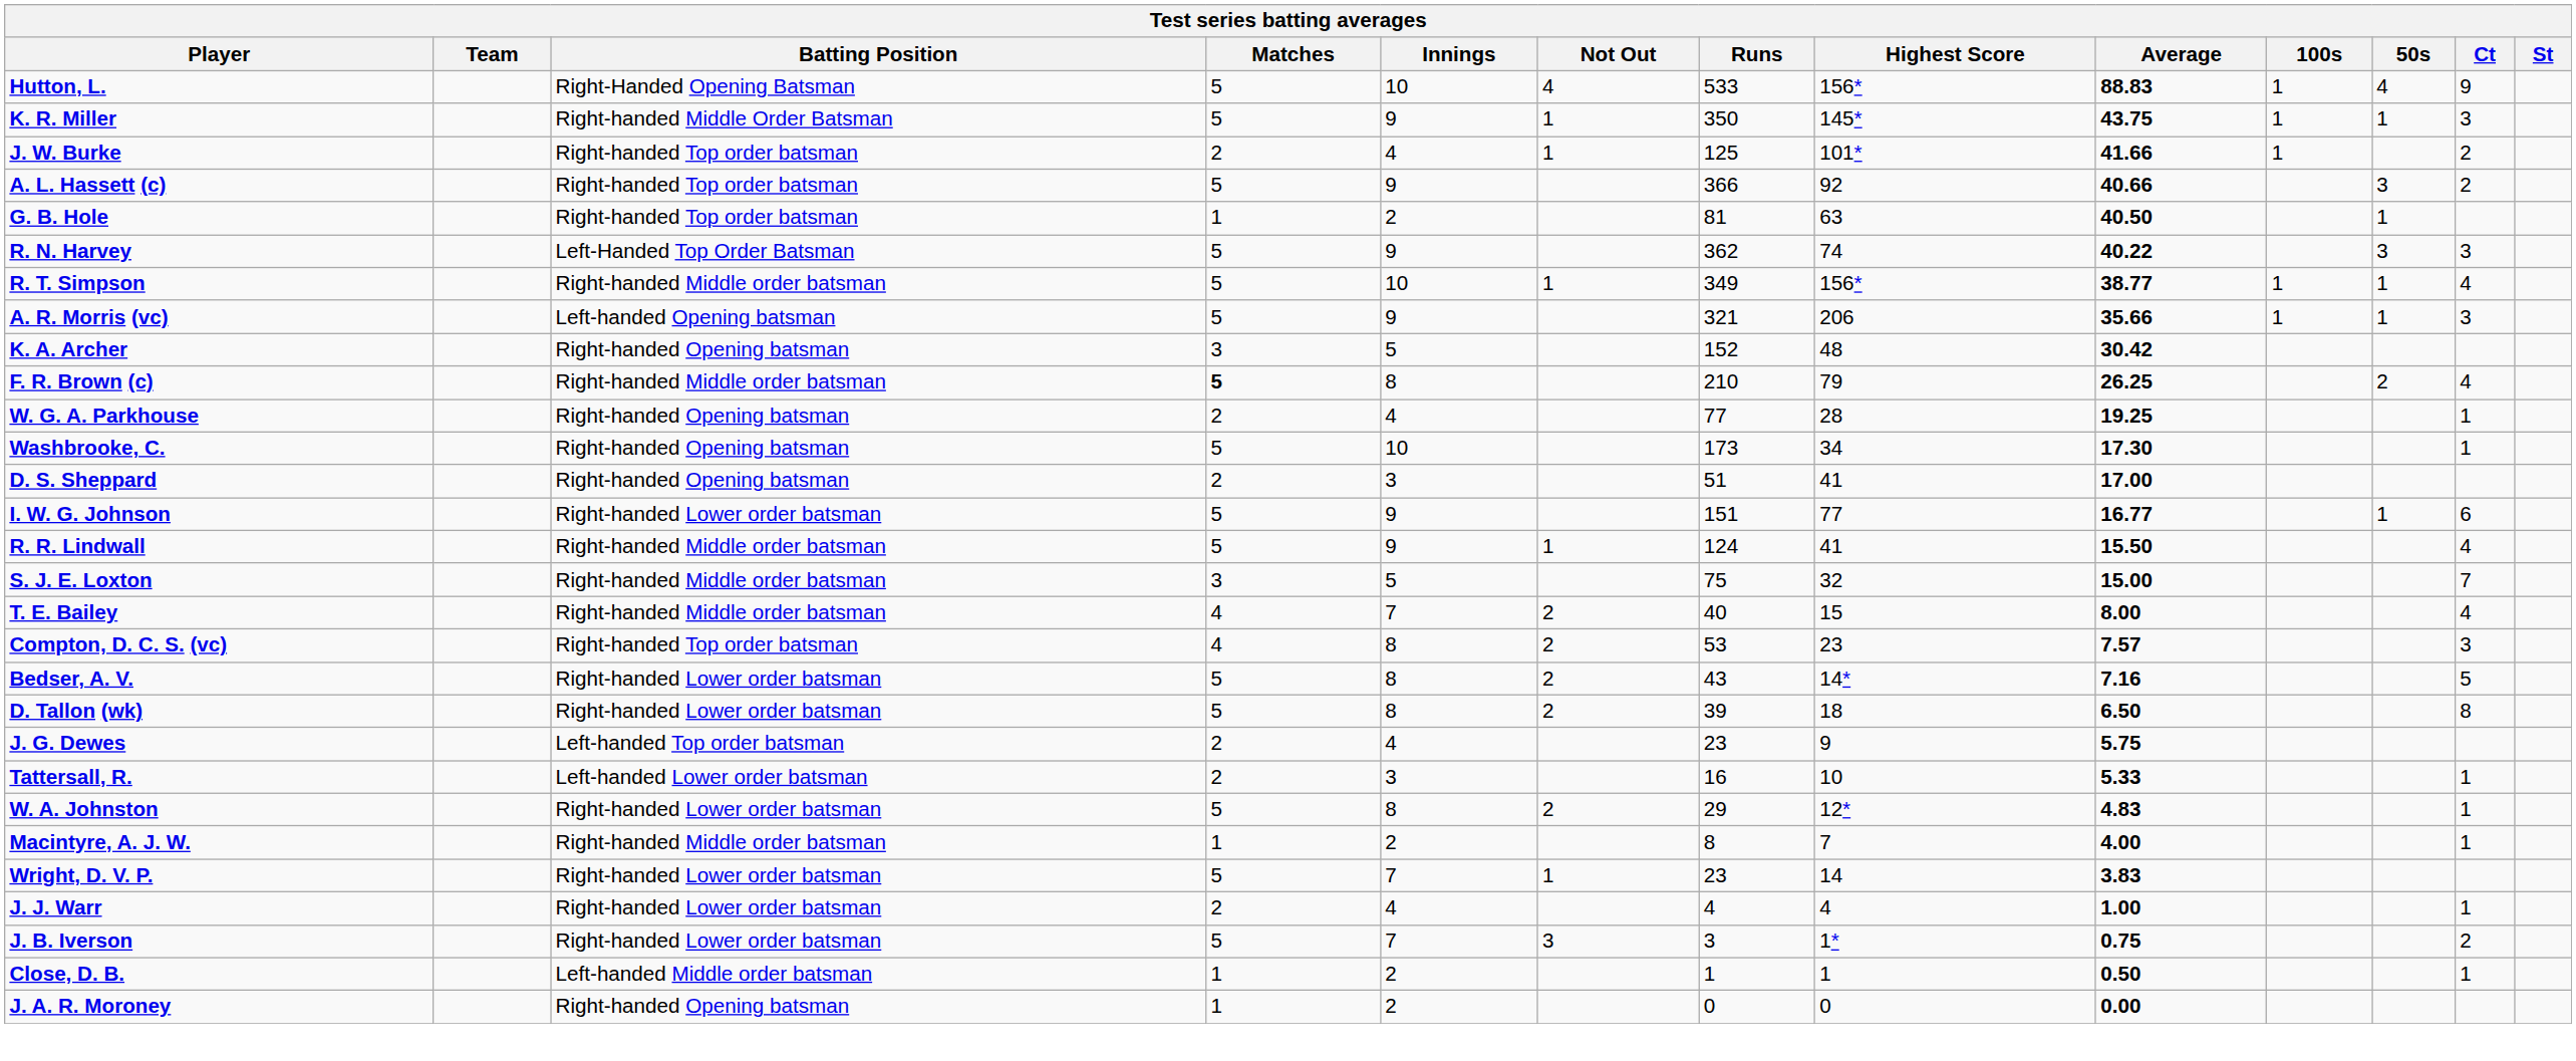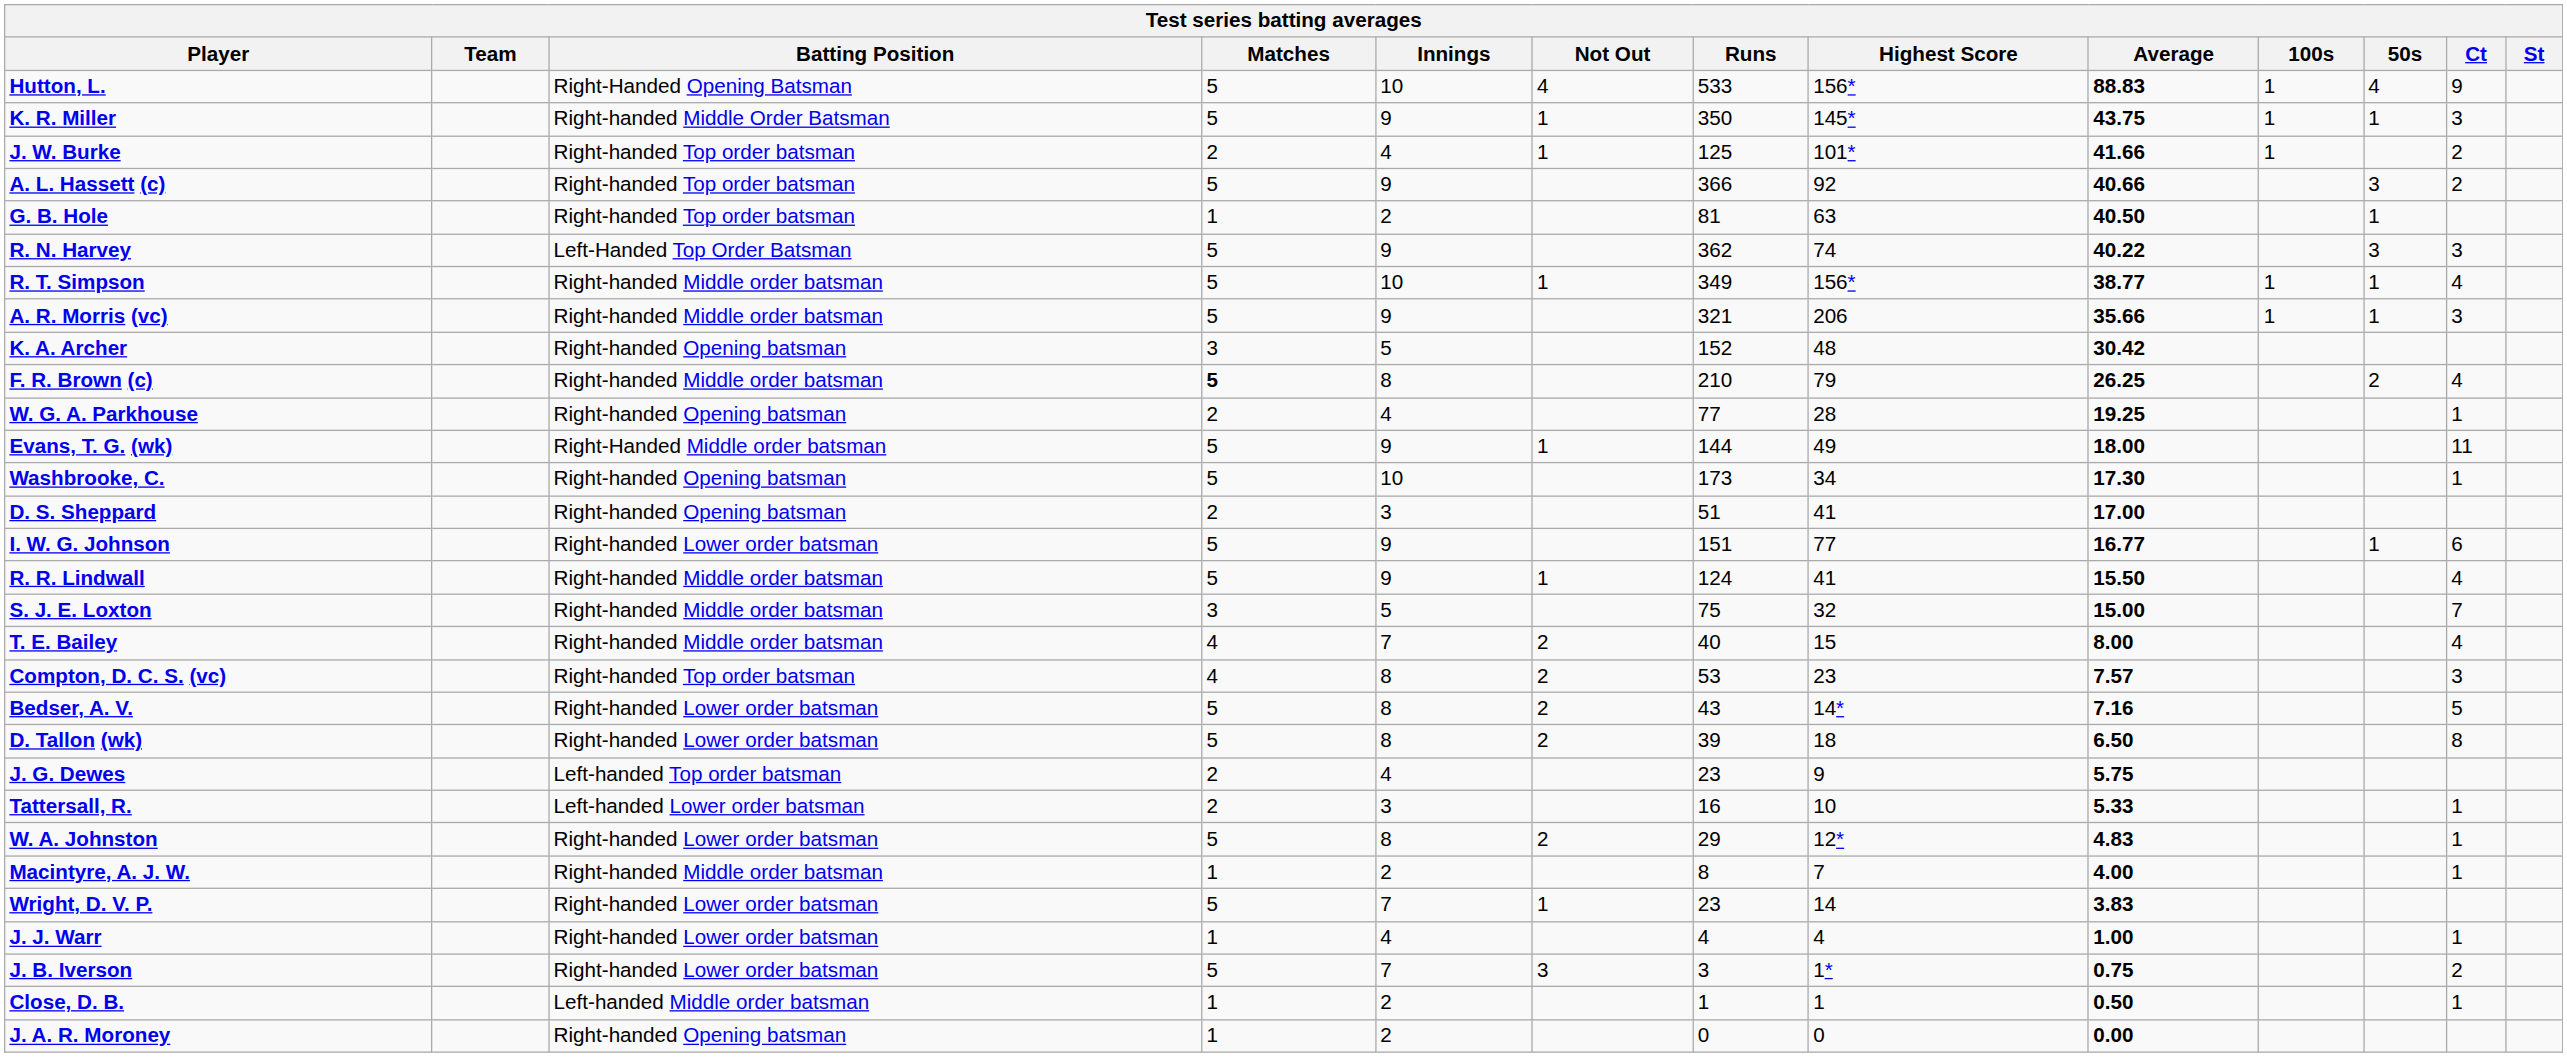A. R. Morris (vc) | Batting Position: Left-handed Opening batsman -> Right-handed Middle order batsman
+ row: Evans, T. G. (wk) | Right-Handed Middle order batsman | 5 | 9 | 1 | 144 | 49 | 18.00 | 11
J. J. Warr | Matches: 2 -> 1
